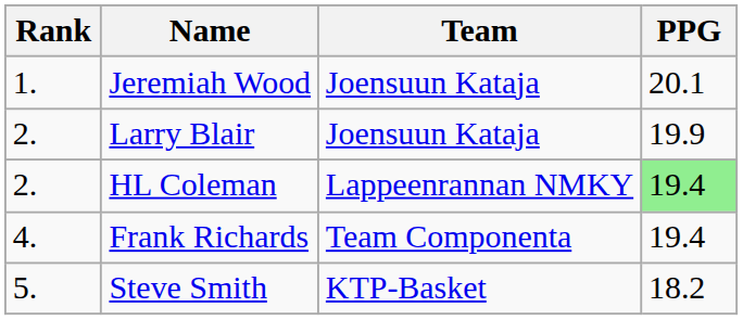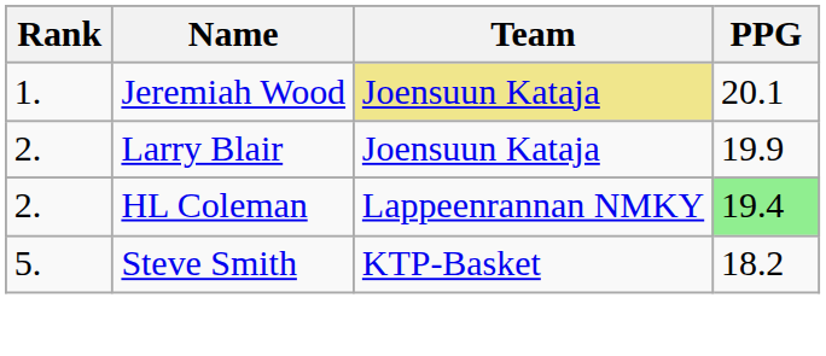Jeremiah Wood | Team: no background -> khaki background
- row: 4. | Frank Richards | Team Componenta | 19.4
